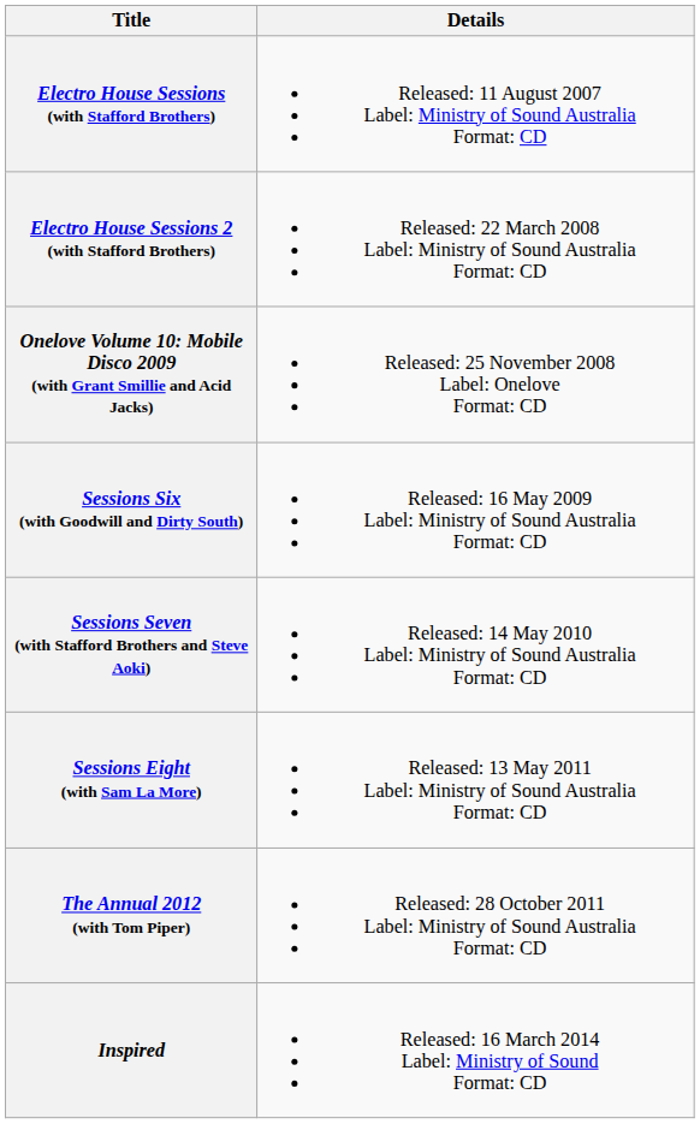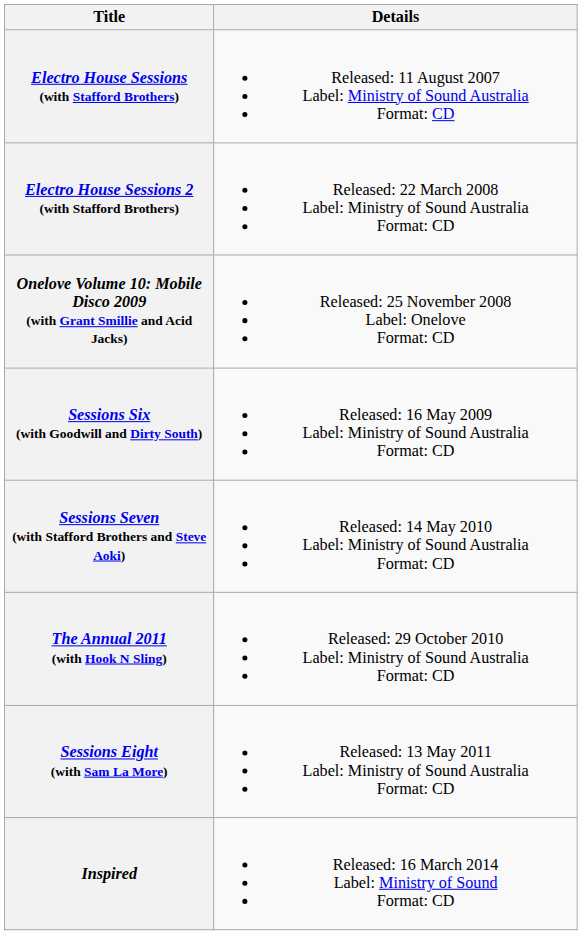+ row: The Annual 2011 (with Hook N Sling) | Released: 29 October 2010 Label: Ministry of Sound Australia Format: CD
- row: The Annual 2012 (with Tom Piper) | Released: 28 October 2011 Label: Ministry of Sound Australia Format: CD
